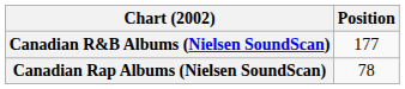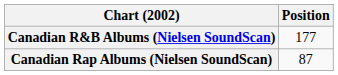Canadian Rap Albums (Nielsen SoundScan) | Position: 78 -> 87
